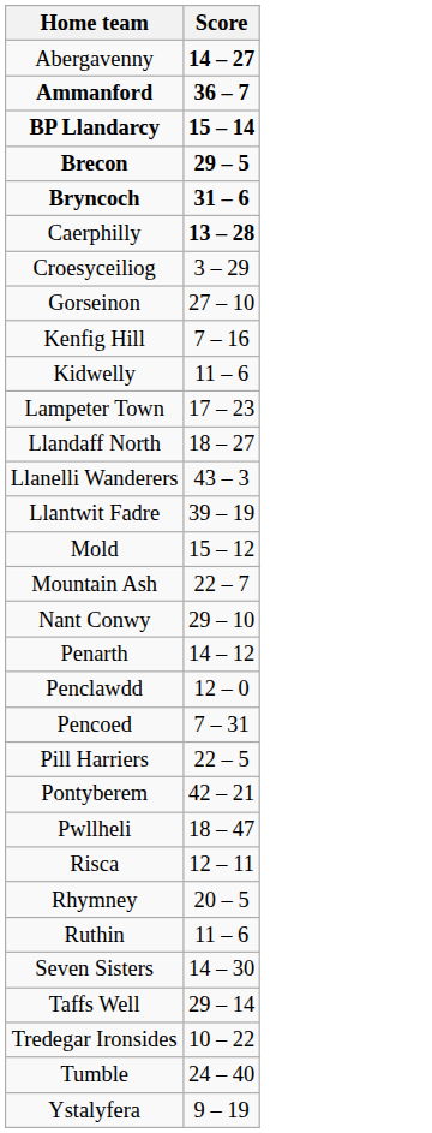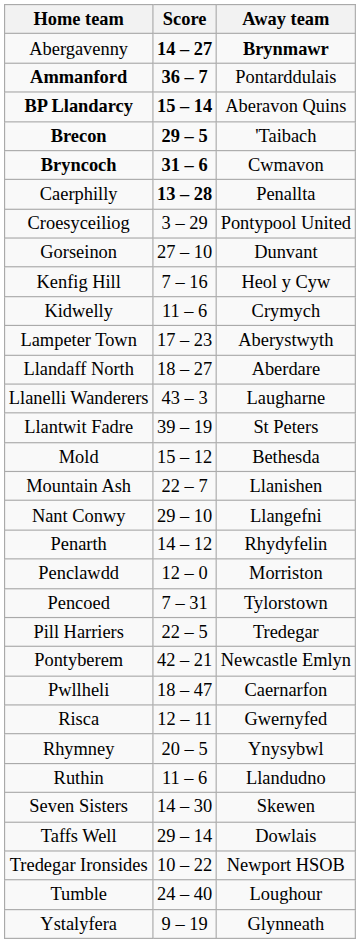+ column: Away team | Brynmawr | Pontarddulais | Aberavon Quins | 'Taibach | Cwmavon | Penallta | Pontypool United | Dunvant | Heol y Cyw | Crymych | Aberystwyth | Aberdare | Laugharne | St Peters | Bethesda | Llanishen | Llangefni | Rhydyfelin | Morriston | Tylorstown | Tredegar | Newcastle Emlyn | Caernarfon | Gwernyfed | Ynysybwl | Llandudno | Skewen | Dowlais | Newport HSOB | Loughour | Glynneath
